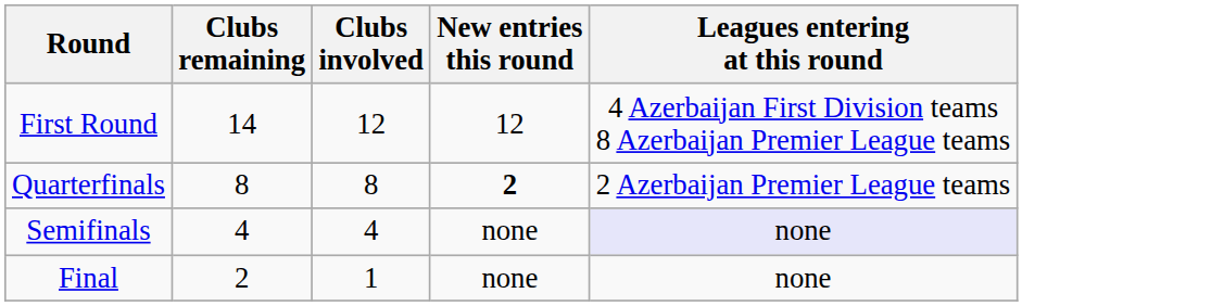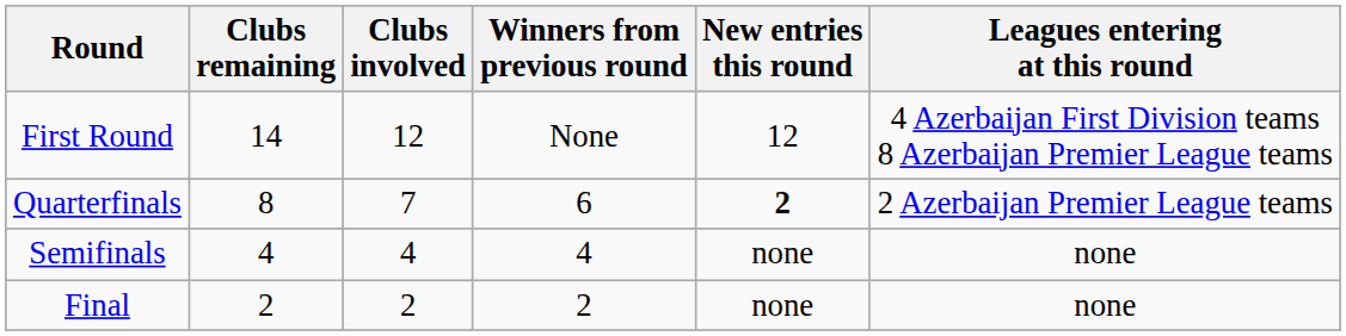+ column: Winners from previous round | None | 6 | 4 | 2
Quarterfinals | Clubs involved: 8 -> 7
Semifinals | Leagues entering at this round: lavender background -> no background
Final | Clubs involved: 1 -> 2
